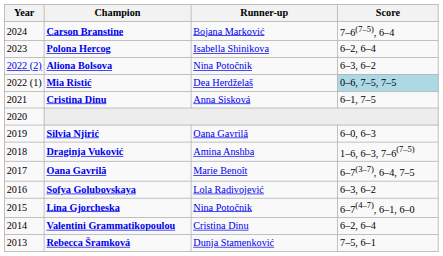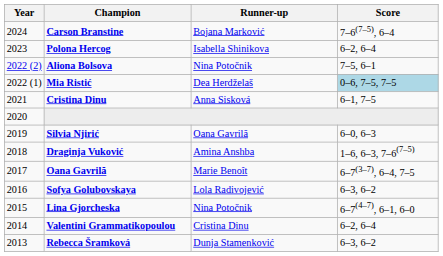Aliona Bolsova | Score: 6–3, 6–2 -> 7–5, 6–1
Rebecca Šramková | Score: 7–5, 6–1 -> 6–3, 6–2
